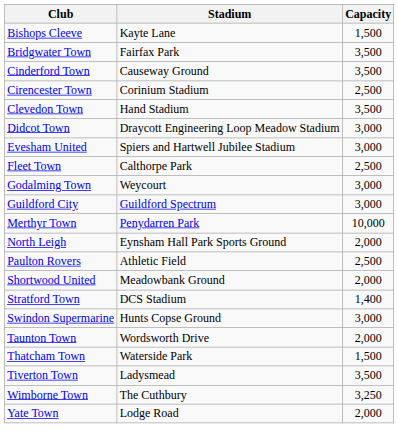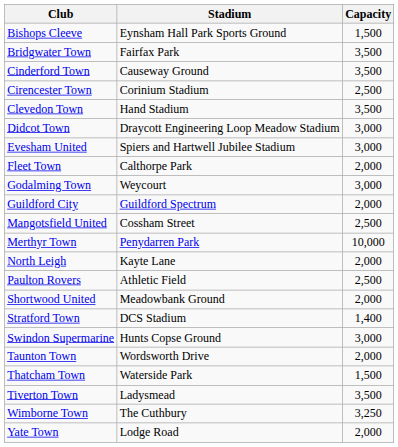Bishops Cleeve | Stadium: Kayte Lane -> Eynsham Hall Park Sports Ground
Fleet Town | Capacity: 2,500 -> 2,000
Guildford City | Capacity: 3,000 -> 2,000
+ row: Mangotsfield United | Cossham Street | 2,500
North Leigh | Stadium: Eynsham Hall Park Sports Ground -> Kayte Lane
